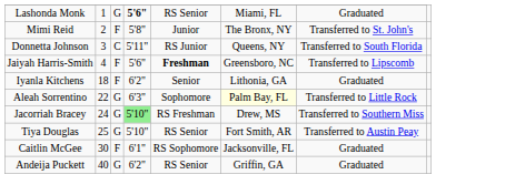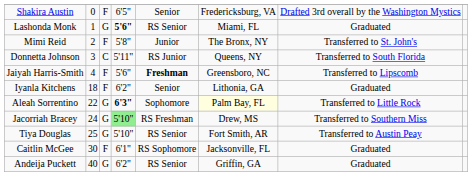+ row: Shakira Austin | 0 | F | 6'5" | Senior | Fredericksburg, VA | Drafted 3rd overall by the Washington Mystics
Aleah Sorrentino | column 4: normal -> bold
